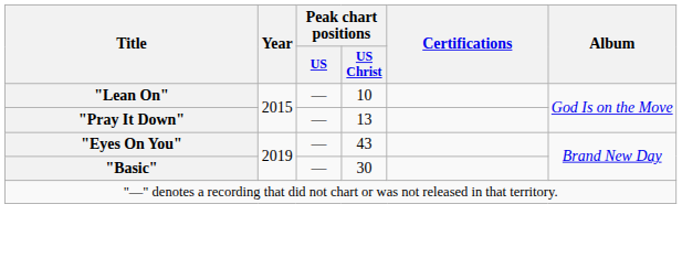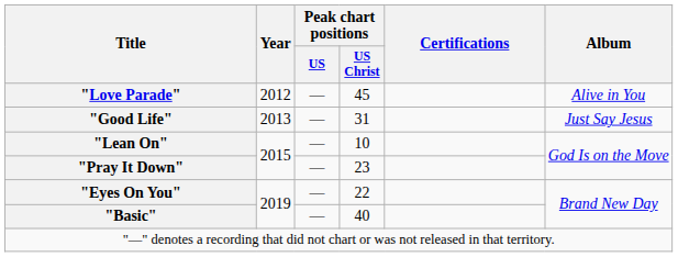+ row: "Love Parade" | 2012 | — | 45 | Alive in You
+ row: "Good Life" | 2013 | — | 31 | Just Say Jesus
"Pray It Down" | Peak chart positions / US Christ: 13 -> 23
"Eyes On You" | Peak chart positions / US Christ: 43 -> 22
"Basic" | Peak chart positions / US Christ: 30 -> 40
